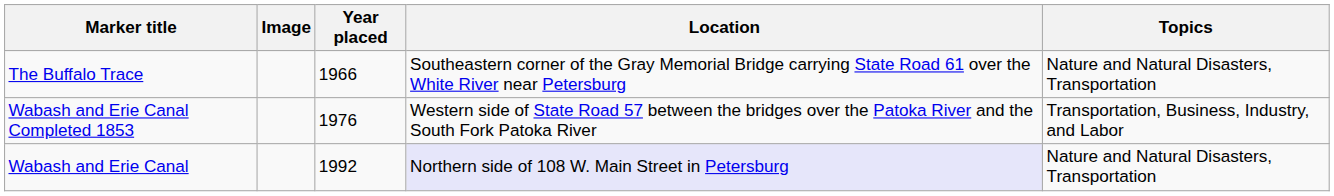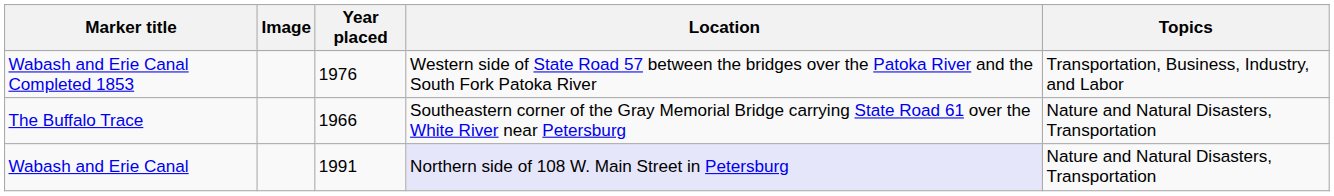rows swapped: The Buffalo Trace <-> Wabash and Erie Canal Completed 1853
Wabash and Erie Canal | Year placed: 1992 -> 1991
